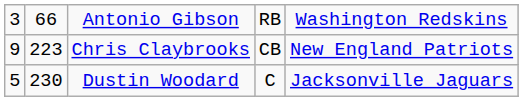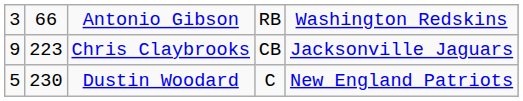Chris Claybrooks | column 5: New England Patriots -> Jacksonville Jaguars
Dustin Woodard | column 5: Jacksonville Jaguars -> New England Patriots
